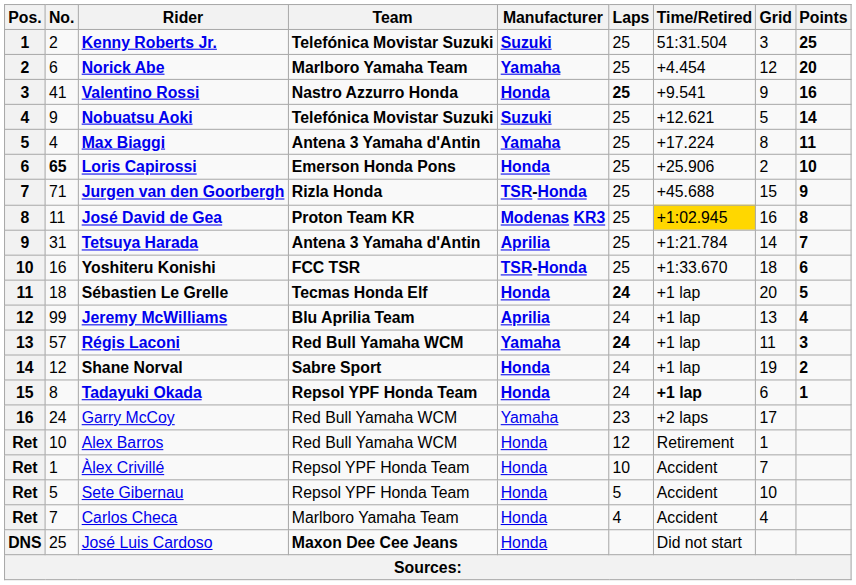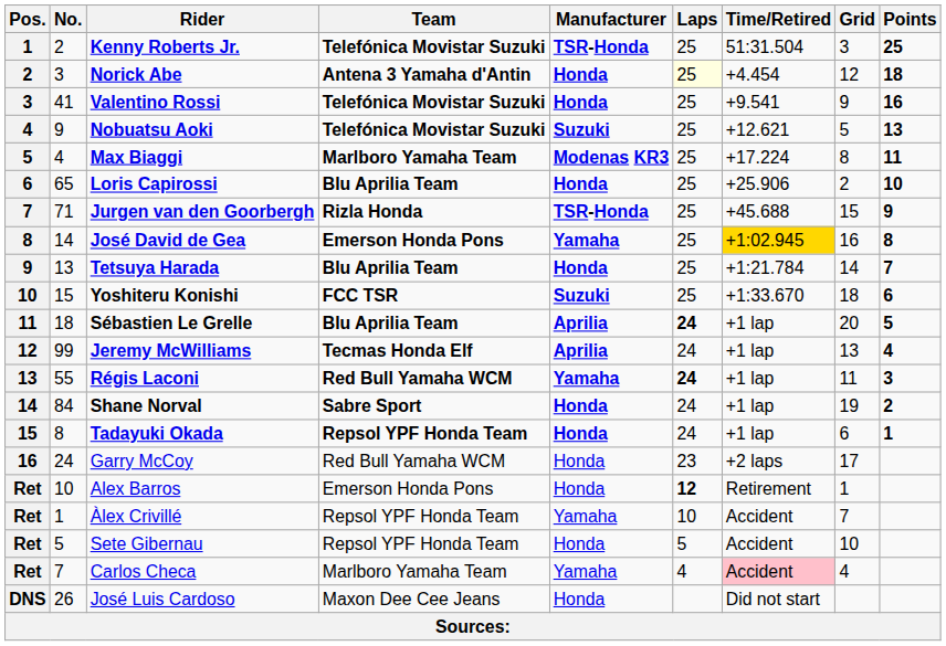Kenny Roberts Jr. | Manufacturer: Suzuki -> TSR-Honda
Norick Abe | No.: 6 -> 3
Norick Abe | Team: Marlboro Yamaha Team -> Antena 3 Yamaha d'Antin
Norick Abe | Manufacturer: Yamaha -> Honda
Norick Abe | Laps: no background -> lightyellow background
Norick Abe | Points: 20 -> 18
Valentino Rossi | Team: Nastro Azzurro Honda -> Telefónica Movistar Suzuki
Valentino Rossi | Laps: bold -> normal
Nobuatsu Aoki | Points: 14 -> 13
Max Biaggi | Team: Antena 3 Yamaha d'Antin -> Marlboro Yamaha Team
Max Biaggi | Manufacturer: Yamaha -> Modenas KR3
Loris Capirossi | No.: bold -> normal
Loris Capirossi | Team: Emerson Honda Pons -> Blu Aprilia Team
José David de Gea | No.: 11 -> 14
José David de Gea | Team: Proton Team KR -> Emerson Honda Pons
José David de Gea | Manufacturer: Modenas KR3 -> Yamaha
Tetsuya Harada | No.: 31 -> 13
Tetsuya Harada | Team: Antena 3 Yamaha d'Antin -> Blu Aprilia Team
Tetsuya Harada | Manufacturer: Aprilia -> Honda
Yoshiteru Konishi | No.: 16 -> 15
Yoshiteru Konishi | Manufacturer: TSR-Honda -> Suzuki
Sébastien Le Grelle | Team: Tecmas Honda Elf -> Blu Aprilia Team
Sébastien Le Grelle | Manufacturer: Honda -> Aprilia
Jeremy McWilliams | Team: Blu Aprilia Team -> Tecmas Honda Elf
Régis Laconi | No.: 57 -> 55
Shane Norval | No.: 12 -> 84
Tadayuki Okada | Time/Retired: bold -> normal
Garry McCoy | Manufacturer: Yamaha -> Honda
Alex Barros | Team: Red Bull Yamaha WCM -> Emerson Honda Pons
Alex Barros | Laps: normal -> bold
Àlex Crivillé | Manufacturer: Honda -> Yamaha
Carlos Checa | Manufacturer: Honda -> Yamaha
Carlos Checa | Time/Retired: no background -> pink background
José Luis Cardoso | No.: 25 -> 26
José Luis Cardoso | Team: bold -> normal
